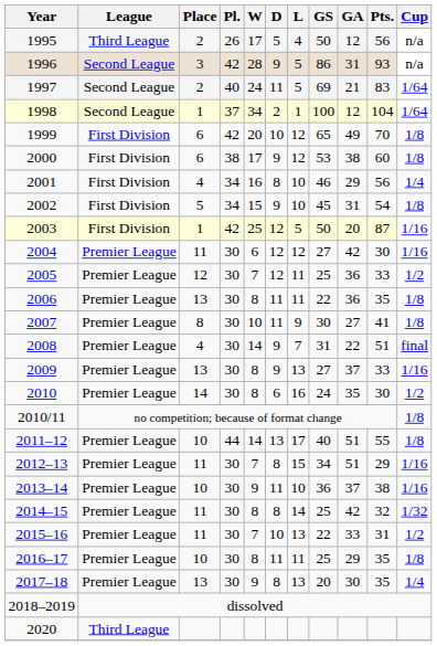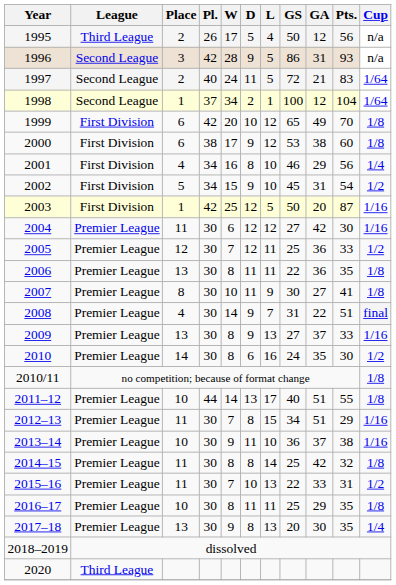1997 | GS: 69 -> 72
2002 | Cup: 1/8 -> 1/2
2014–15 | Cup: 1/32 -> 1/8
